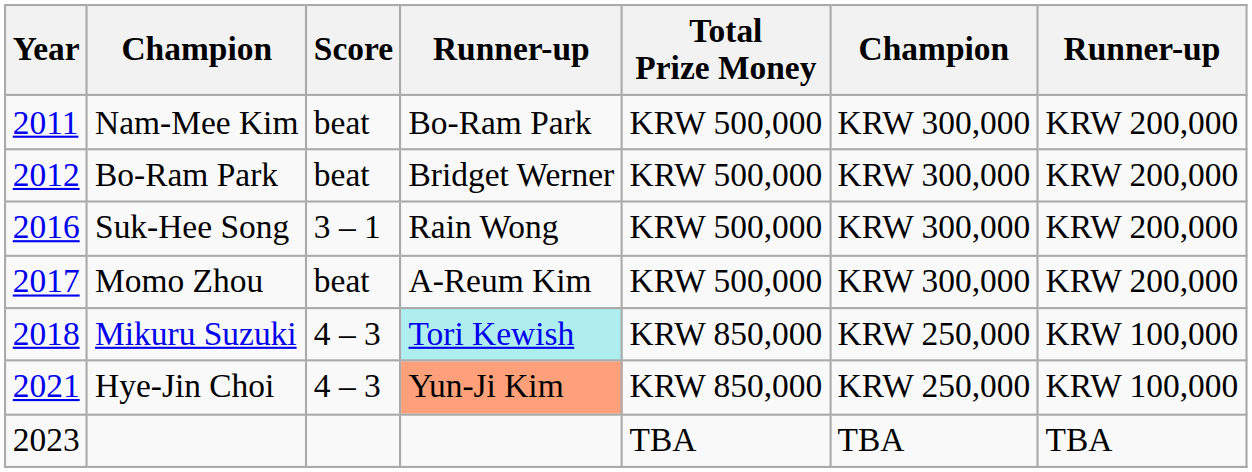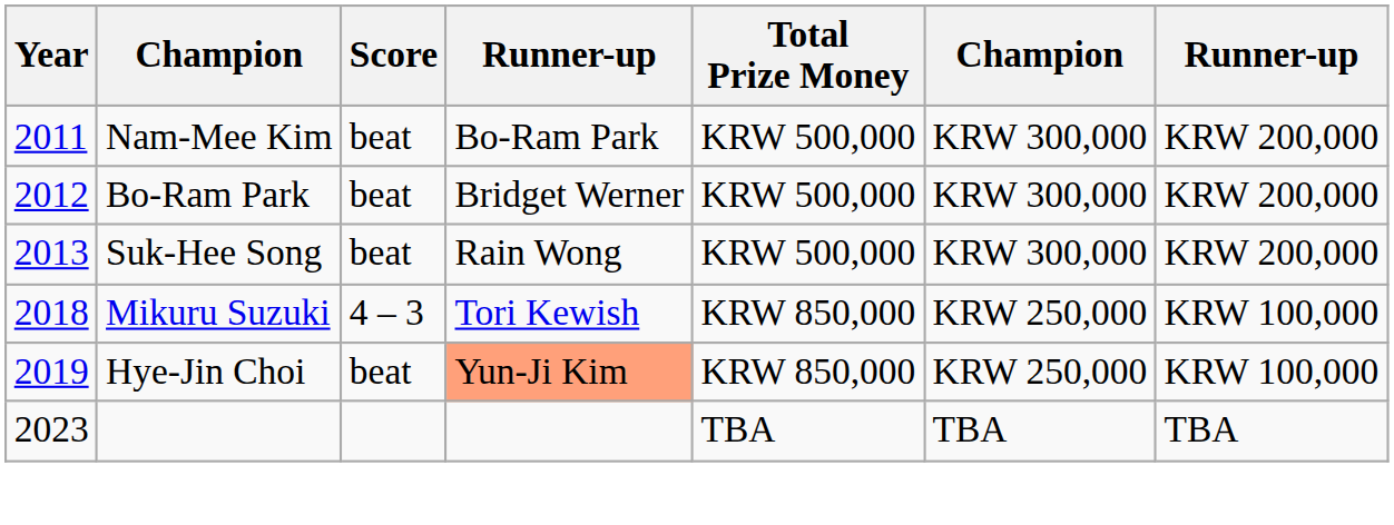Suk-Hee Song | Year: 2016 -> 2013
Suk-Hee Song | Score: 3 – 1 -> beat
- row: 2017 | Momo Zhou | beat | A-Reum Kim | KRW 500,000 | KRW 300,000 | KRW 200,000
Mikuru Suzuki | column 4: paleturquoise background -> no background
Hye-Jin Choi | Year: 2021 -> 2019
Hye-Jin Choi | Score: 4 – 3 -> beat
